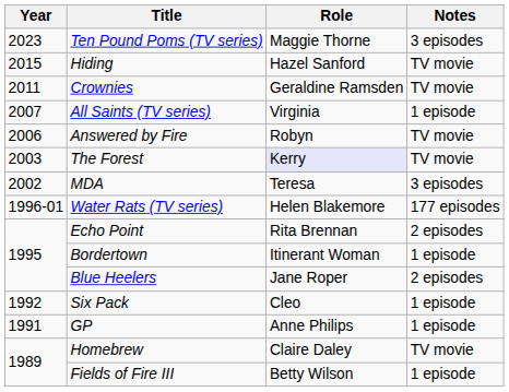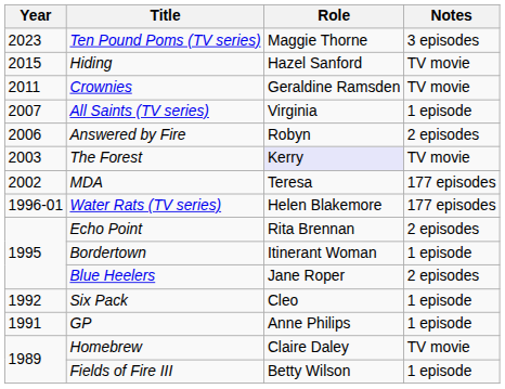Answered by Fire | Notes: TV movie -> 2 episodes
MDA | Notes: 3 episodes -> 177 episodes
